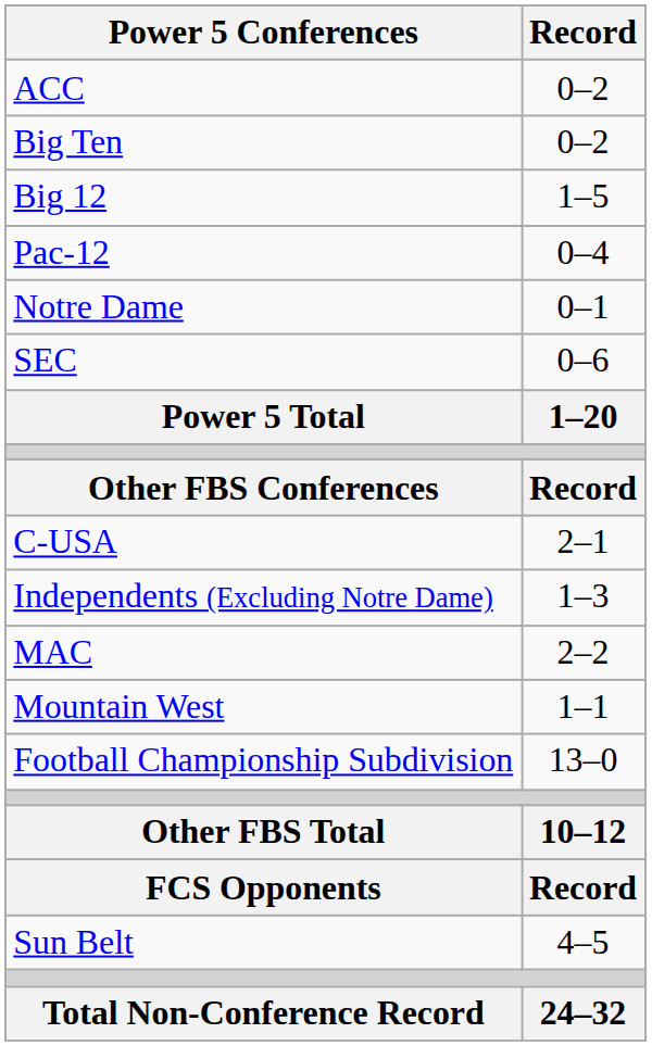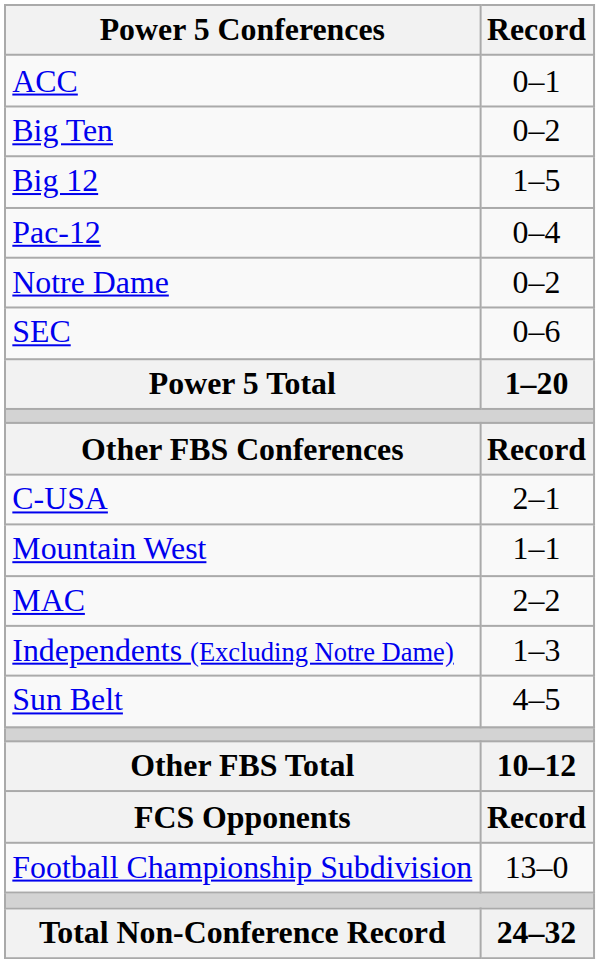ACC | Record: 0–2 -> 0–1
Notre Dame | Record: 0–1 -> 0–2
rows swapped: Independents (Excluding Notre Dame) <-> Mountain West
rows swapped: Sun Belt <-> Football Championship Subdivision
